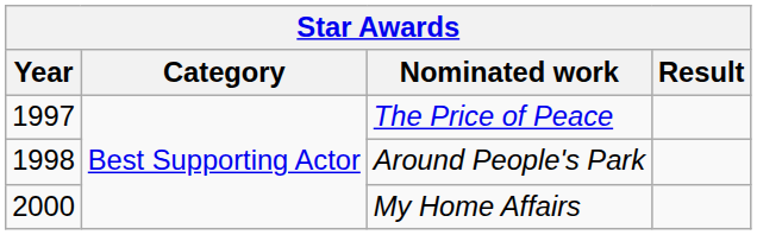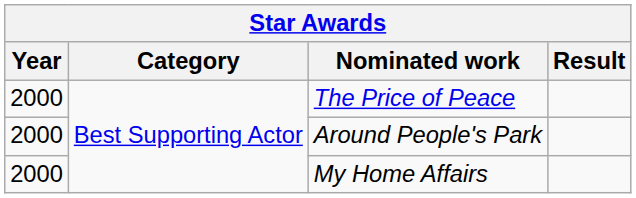The Price of Peace | Year: 1997 -> 2000
Around People's Park | Year: 1998 -> 2000
